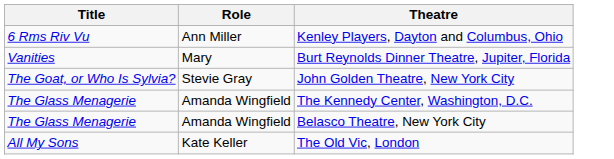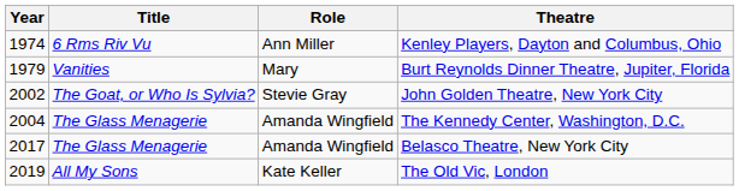+ column: Year | 1974 | 1979 | 2002 | 2004 | 2017 | 2019
